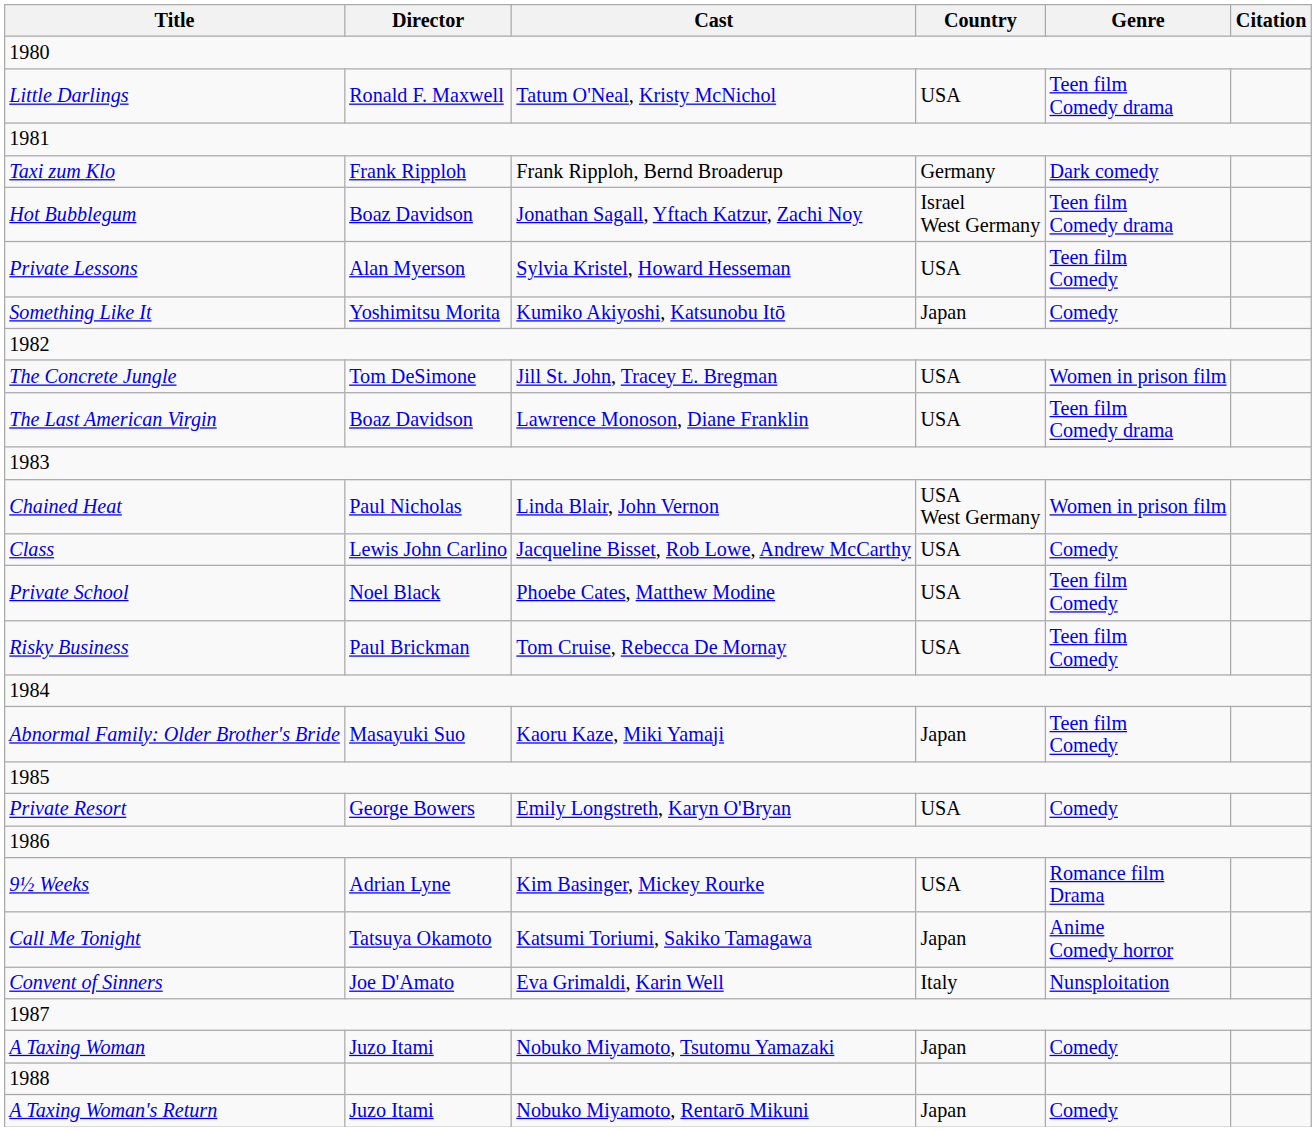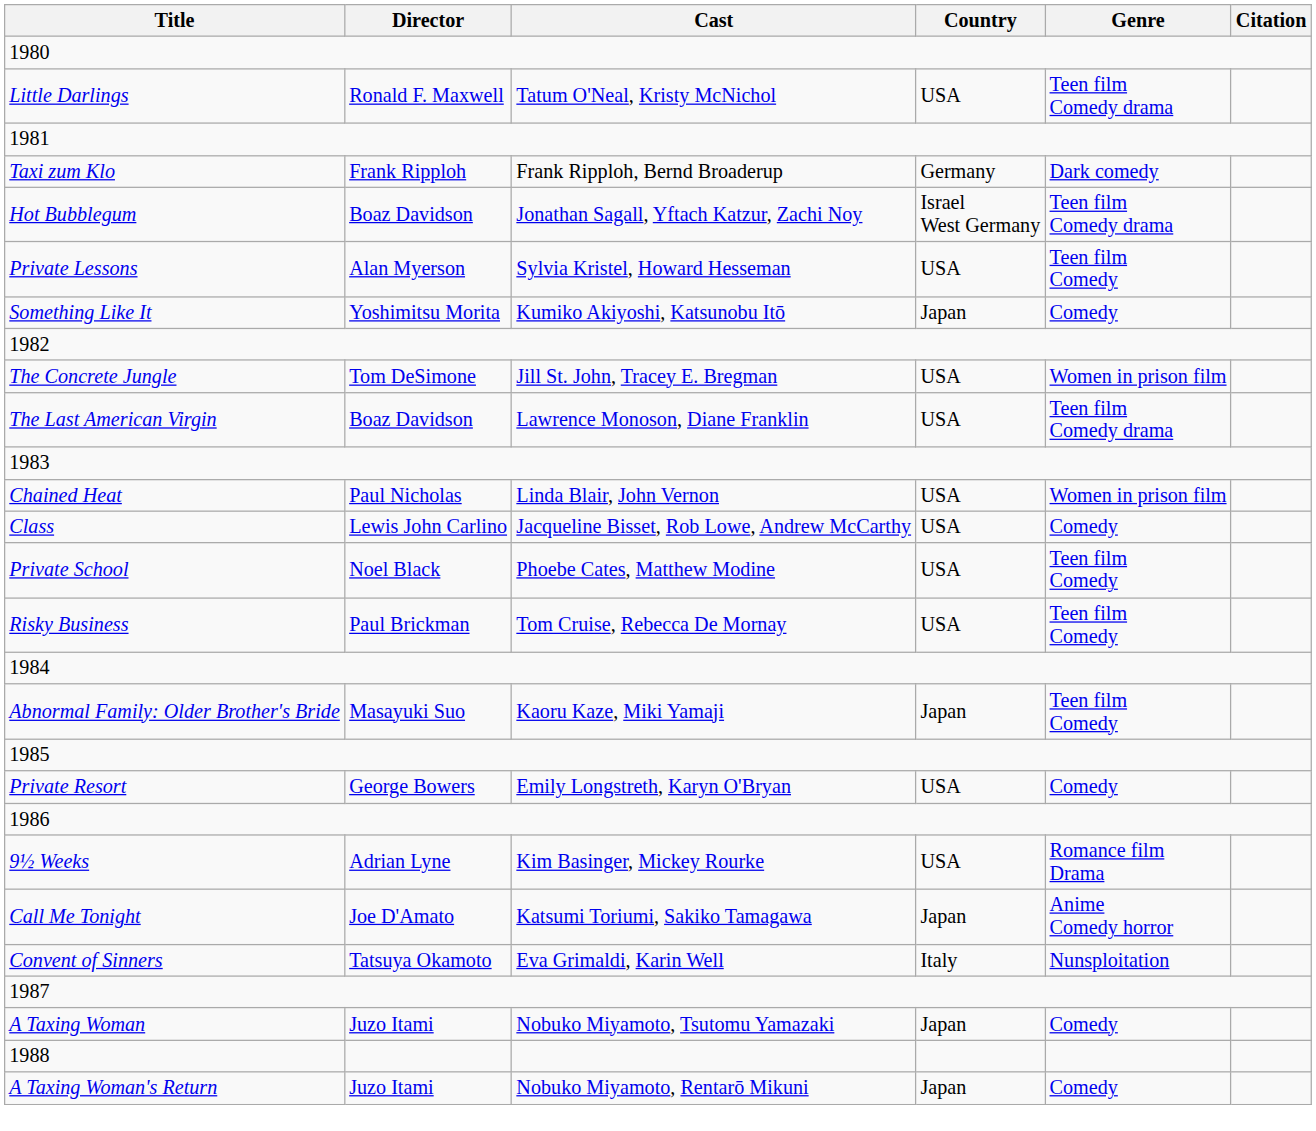Chained Heat | Country: USA West Germany -> USA
Call Me Tonight | Director: Tatsuya Okamoto -> Joe D'Amato
Convent of Sinners | Director: Joe D'Amato -> Tatsuya Okamoto
